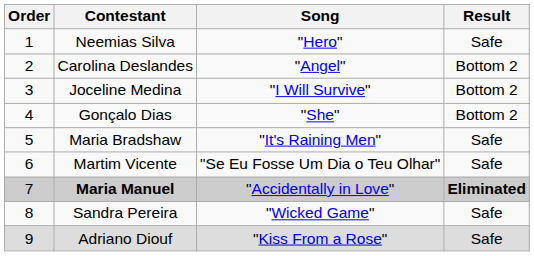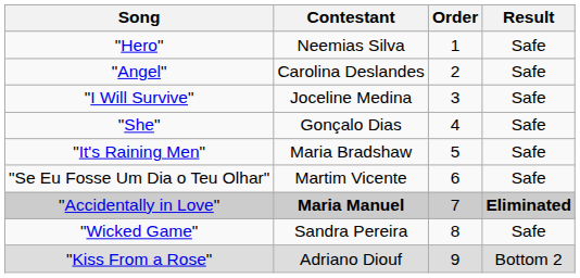columns swapped: Order <-> Song
Carolina Deslandes | Result: Bottom 2 -> Safe
Joceline Medina | Result: Bottom 2 -> Safe
Gonçalo Dias | Result: Bottom 2 -> Safe
Adriano Diouf | Result: Safe -> Bottom 2
